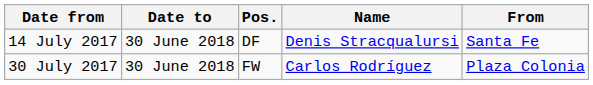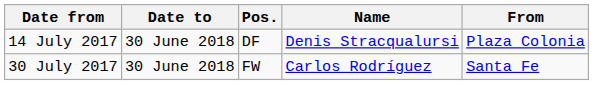14 July 2017 | From: Santa Fe -> Plaza Colonia
30 July 2017 | From: Plaza Colonia -> Santa Fe
